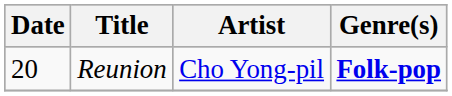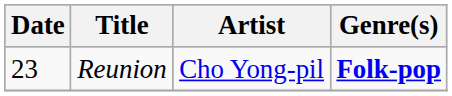Reunion | Date: 20 -> 23
